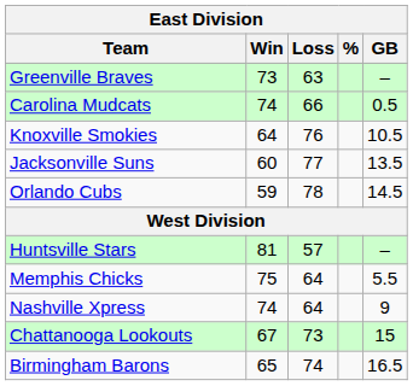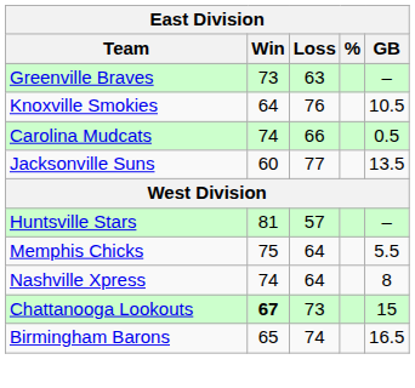rows swapped: Carolina Mudcats <-> Knoxville Smokies
- row: Orlando Cubs | 59 | 78 | 14.5
Nashville Xpress | GB: 9 -> 8
Chattanooga Lookouts | Win: normal -> bold
